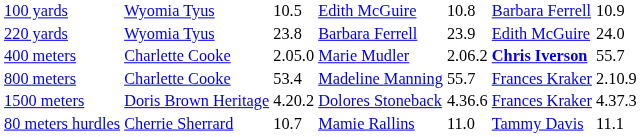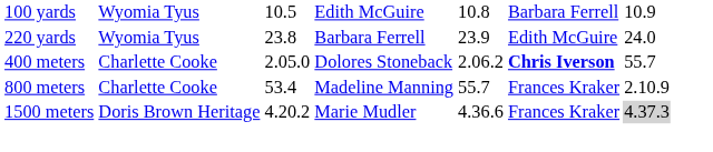400 meters | column 4: Marie Mudler -> Dolores Stoneback
1500 meters | column 4: Dolores Stoneback -> Marie Mudler
1500 meters | column 7: no background -> lightgrey background
- row: 80 meters hurdles | Cherrie Sherrard | 10.7 | Mamie Rallins | 11.0 | Tammy Davis | 11.1
